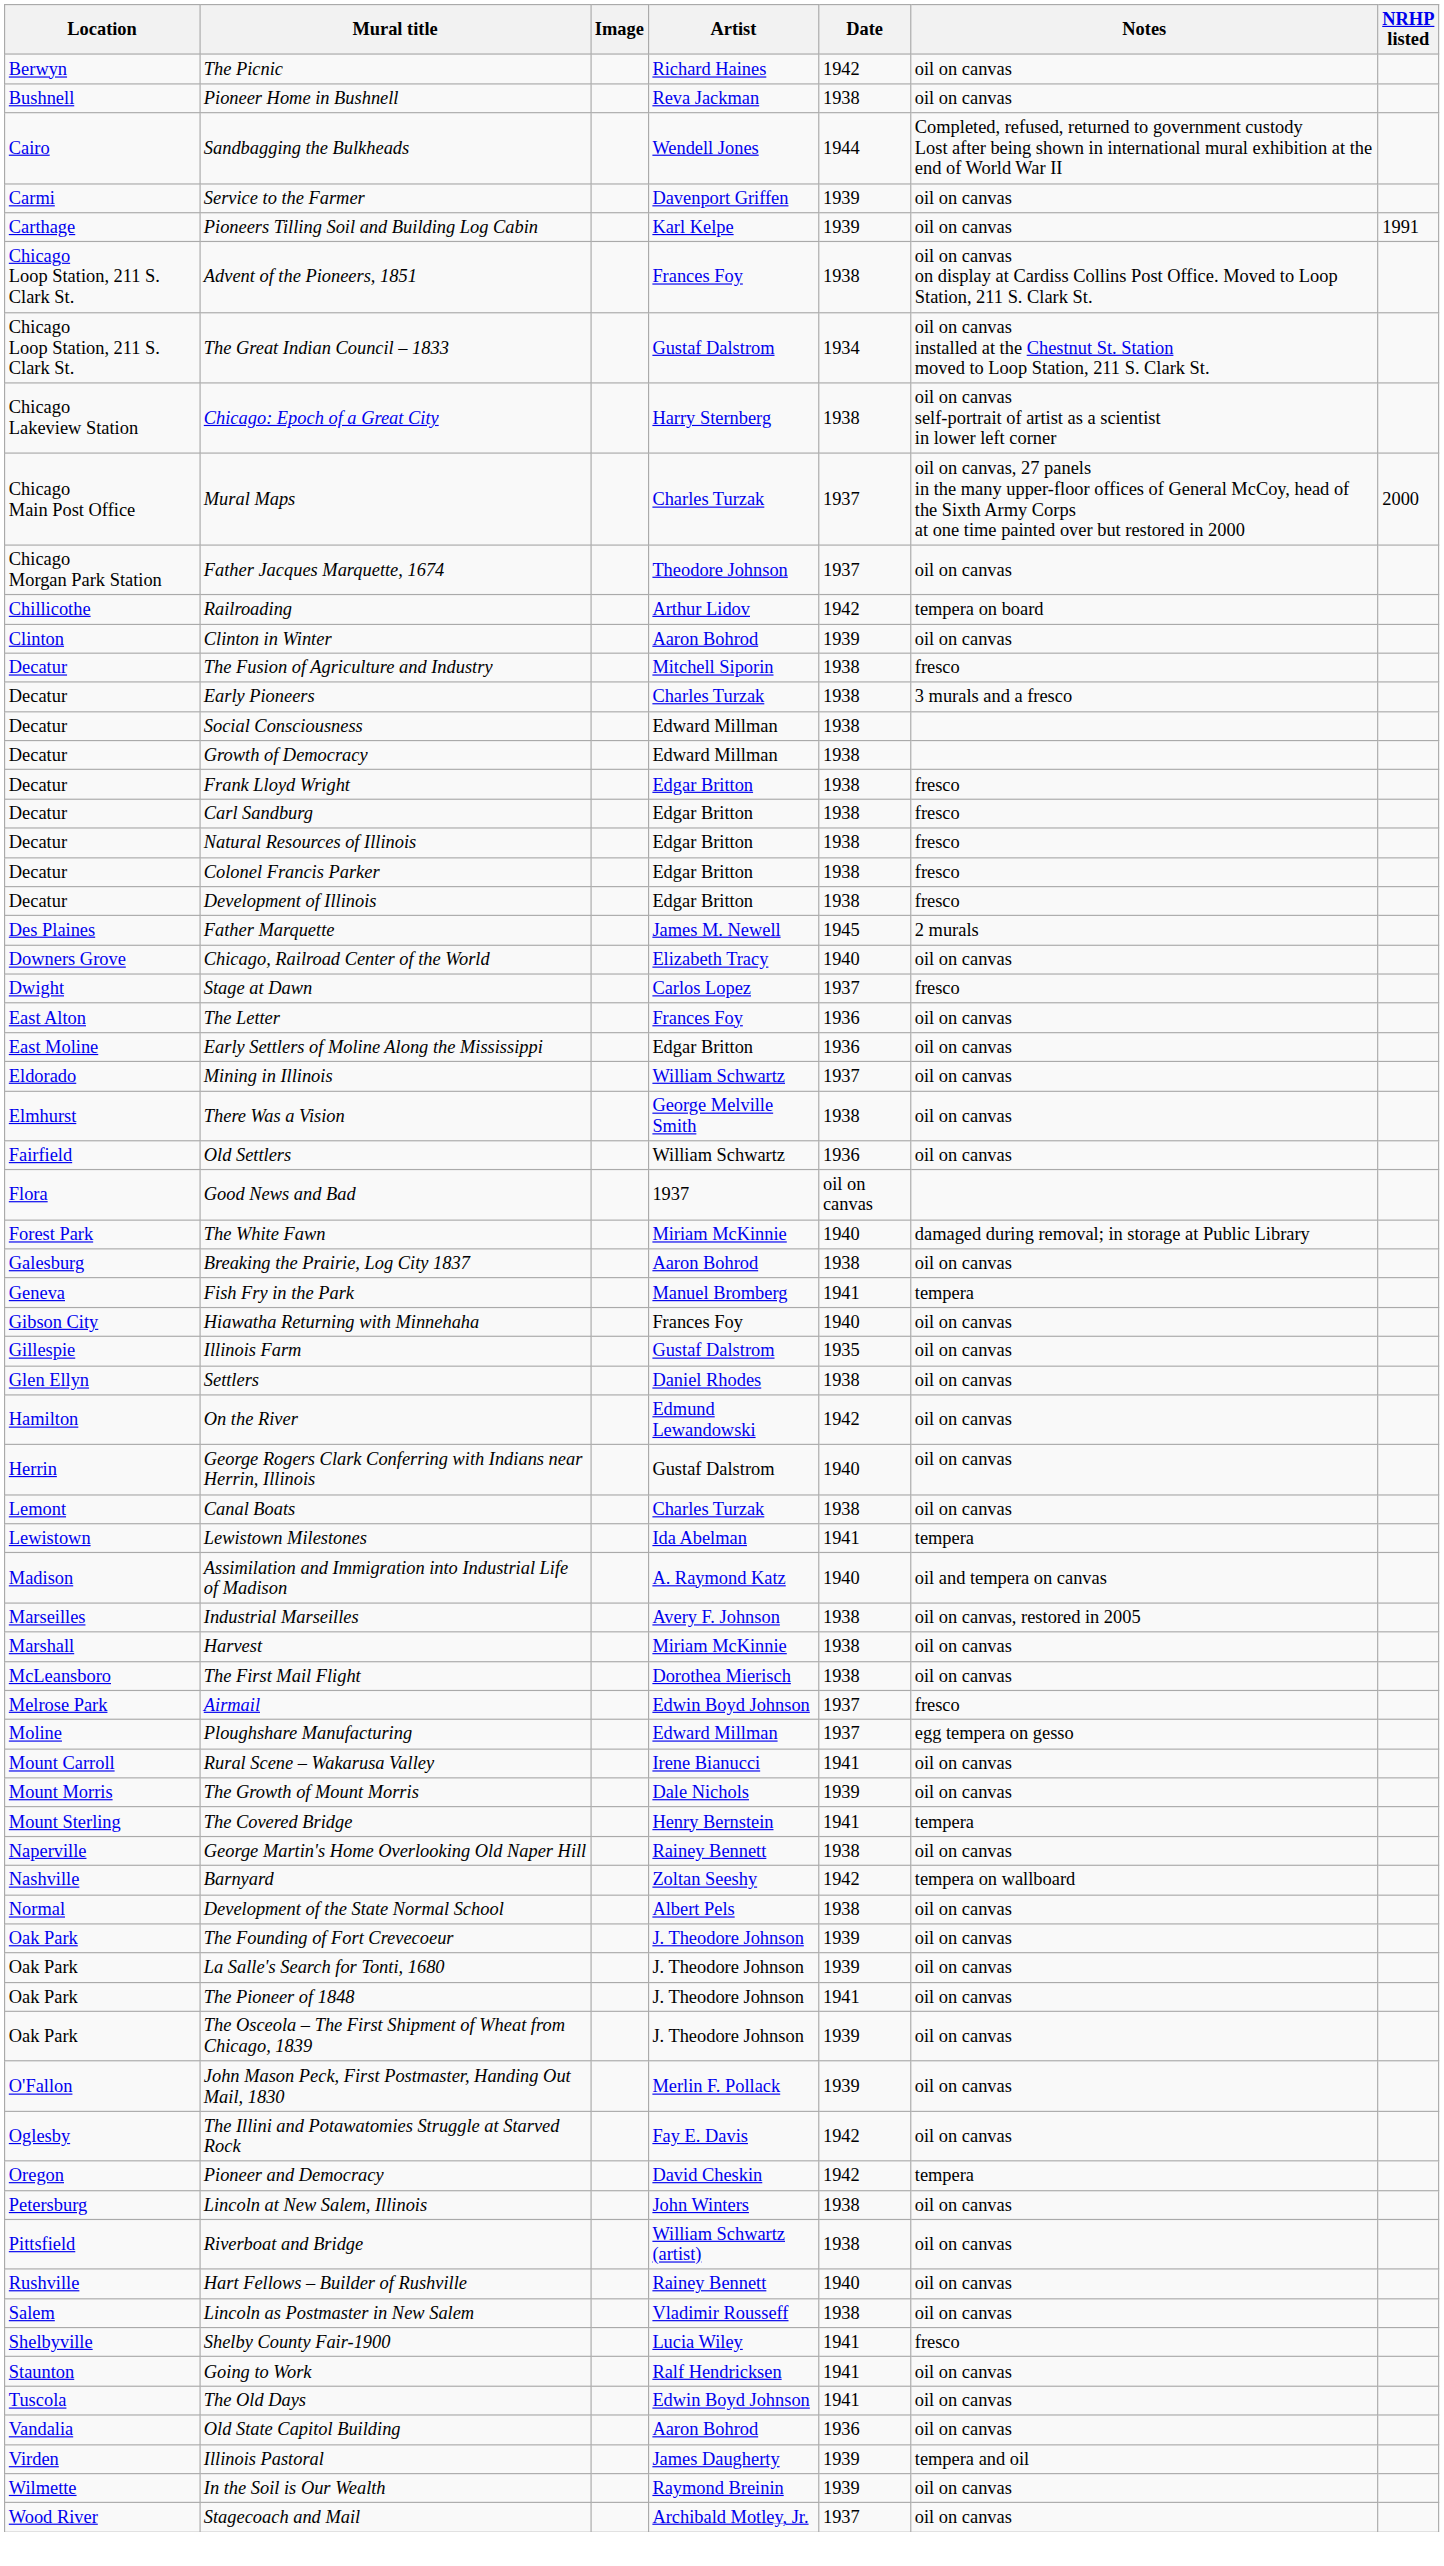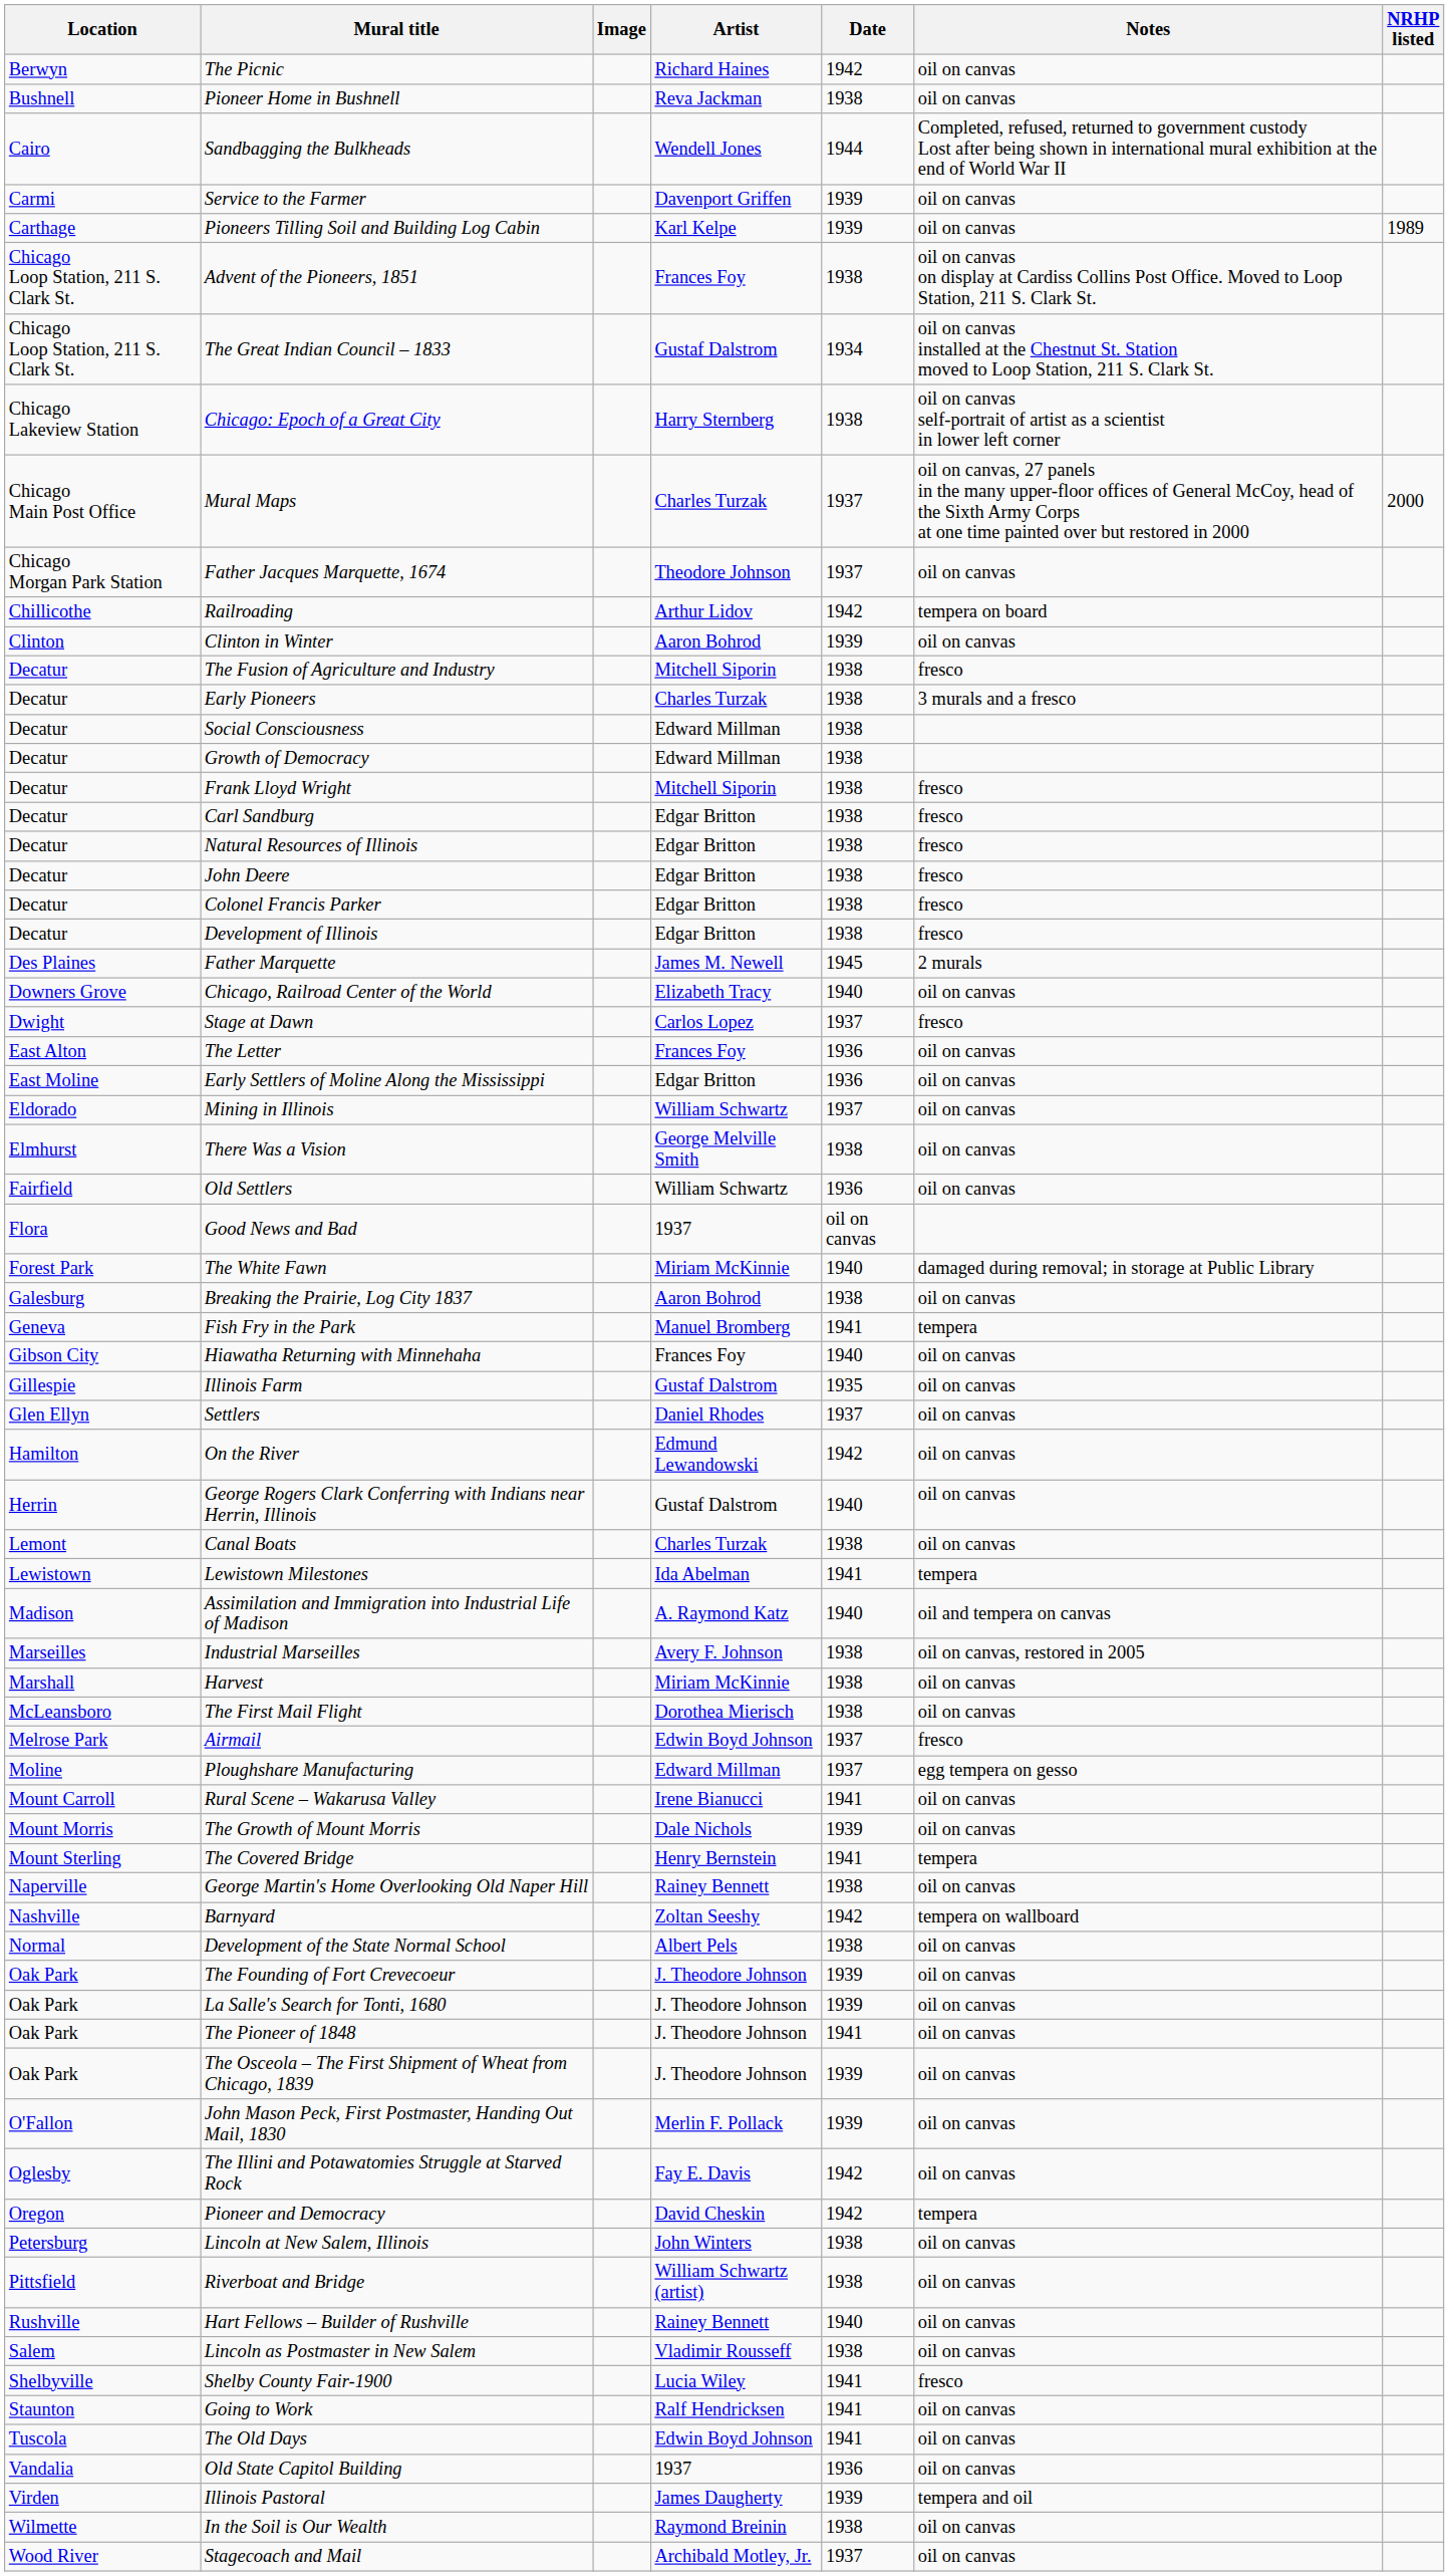Pioneers Tilling Soil and Building Log Cabin | NRHP listed: 1991 -> 1989
Frank Lloyd Wright | Artist: Edgar Britton -> Mitchell Siporin
+ row: Decatur | John Deere | Edgar Britton | 1938 | fresco
Settlers | Date: 1938 -> 1937
Old State Capitol Building | Artist: Aaron Bohrod -> 1937
In the Soil is Our Wealth | Date: 1939 -> 1938
